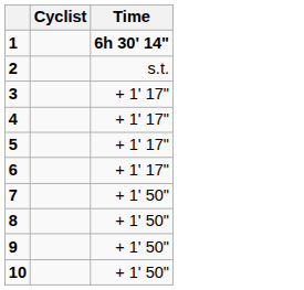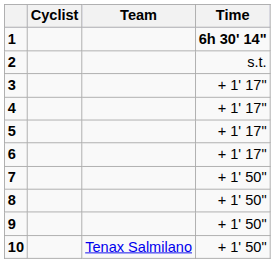+ column: Team | Tenax Salmilano
